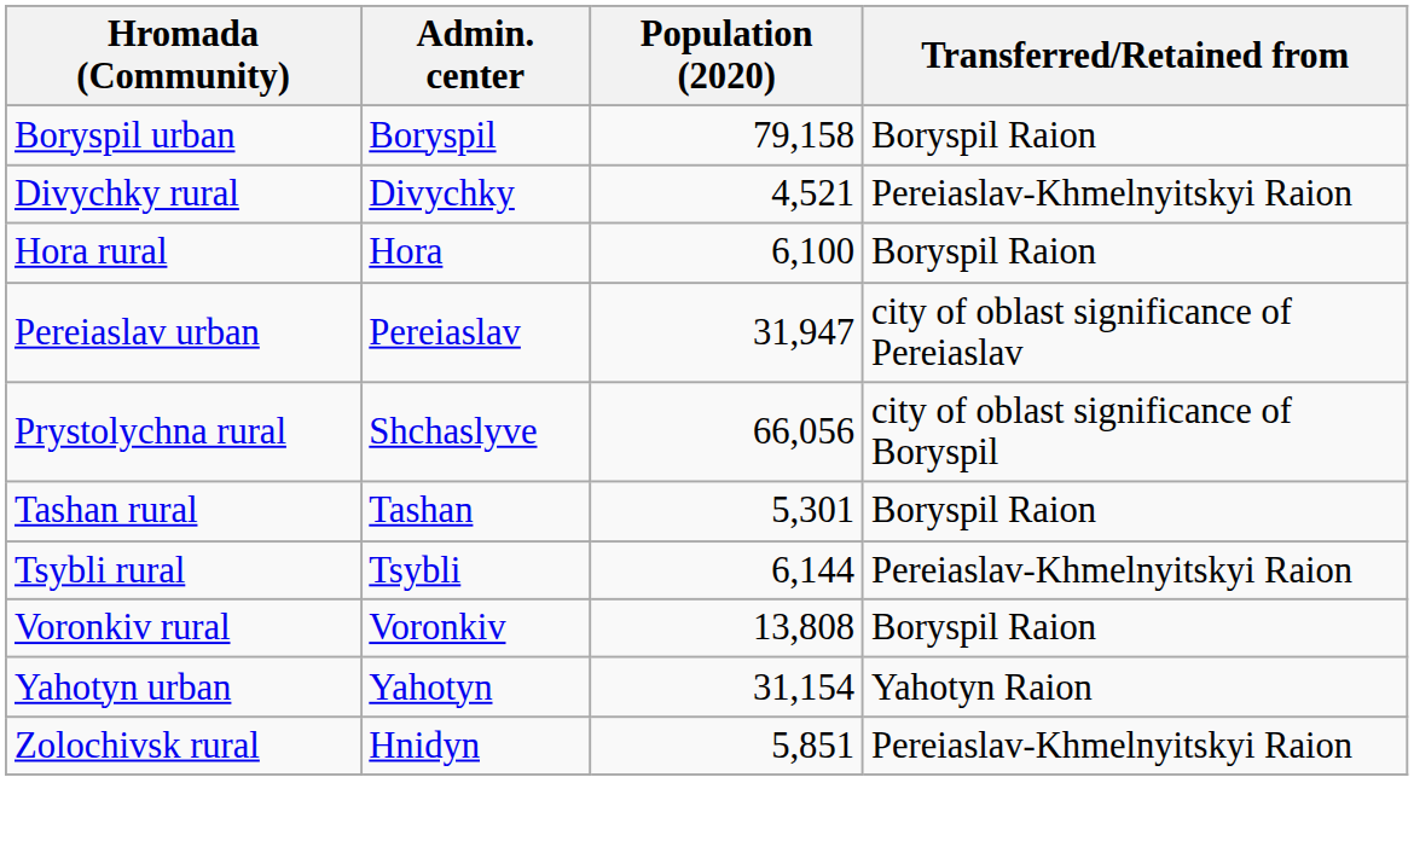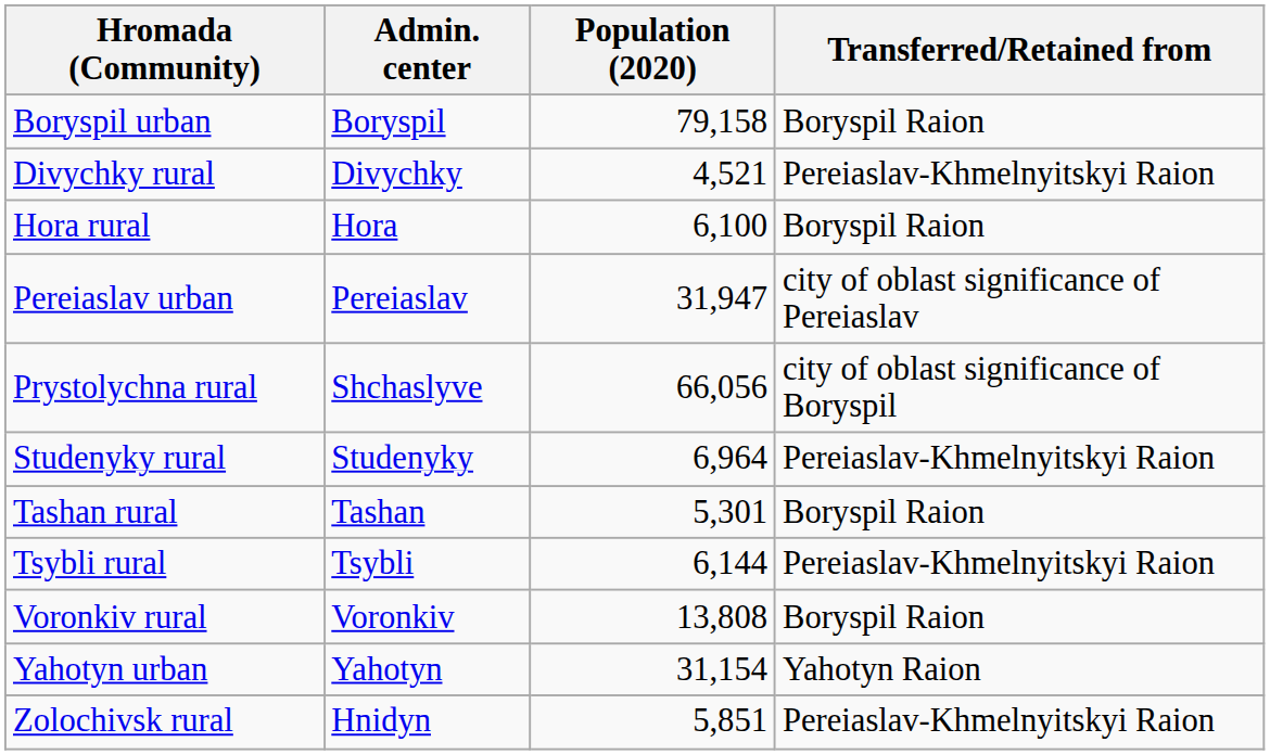+ row: Studenyky rural | Studenyky | 6,964 | Pereiaslav-Khmelnyitskyi Raion
